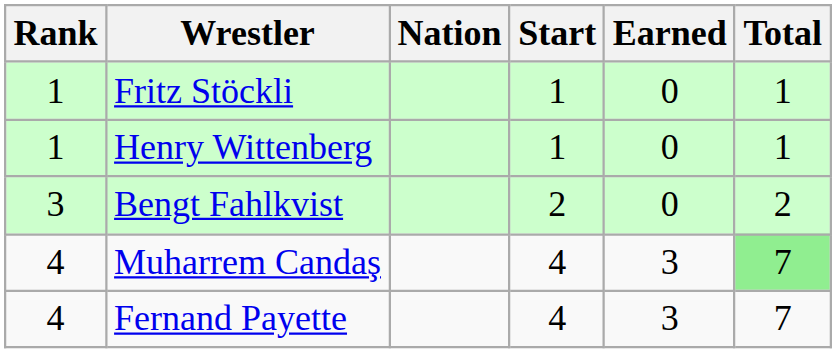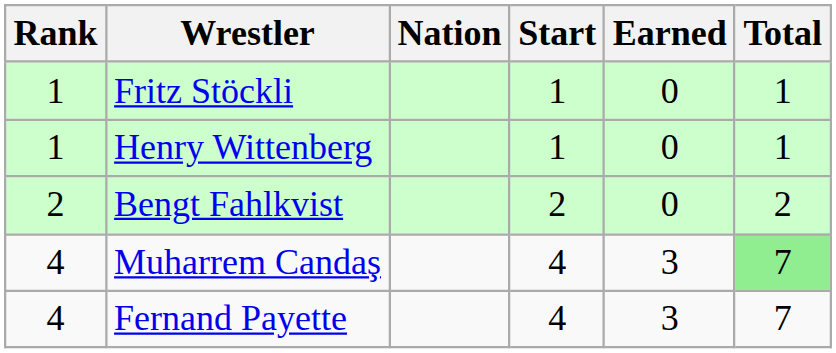Bengt Fahlkvist | Rank: 3 -> 2
